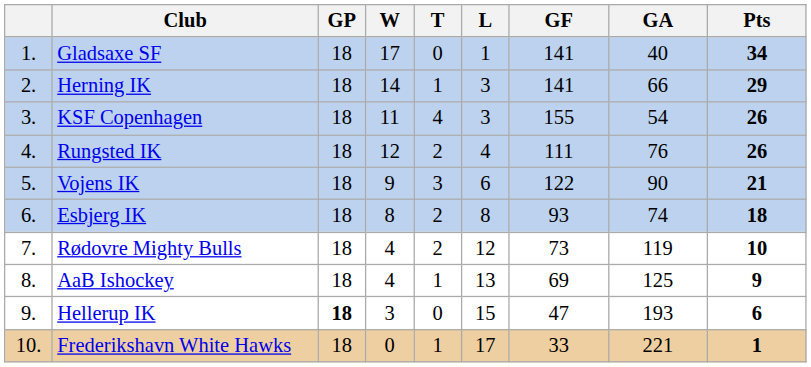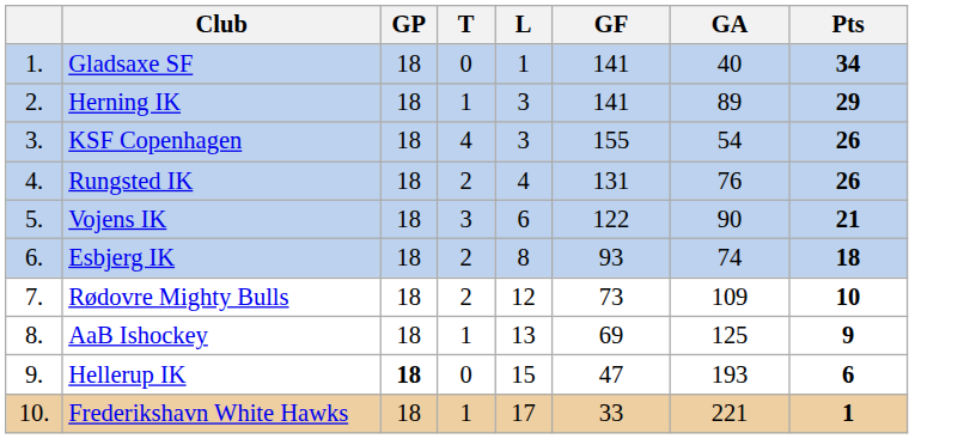- column: W | 17 | 14 | 11 | 12 | 9 | 8 | 4 | 4 | 3 | 0
Herning IK | GA: 66 -> 89
Rungsted IK | GF: 111 -> 131
Rødovre Mighty Bulls | GA: 119 -> 109
